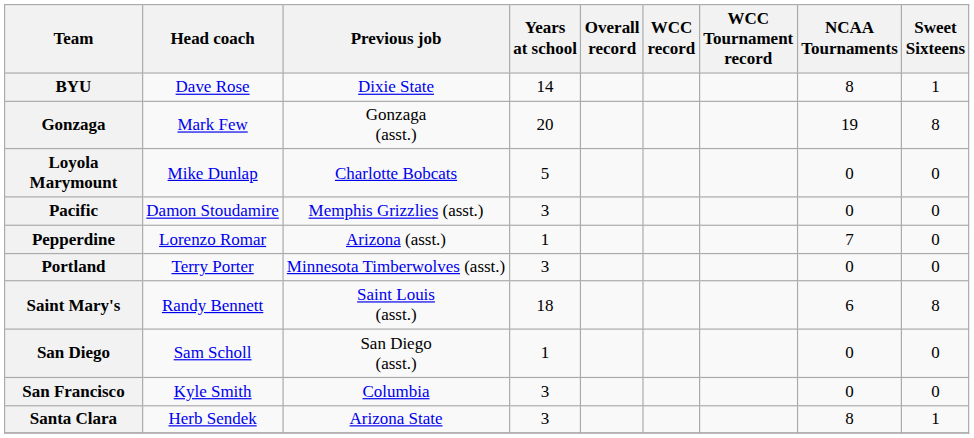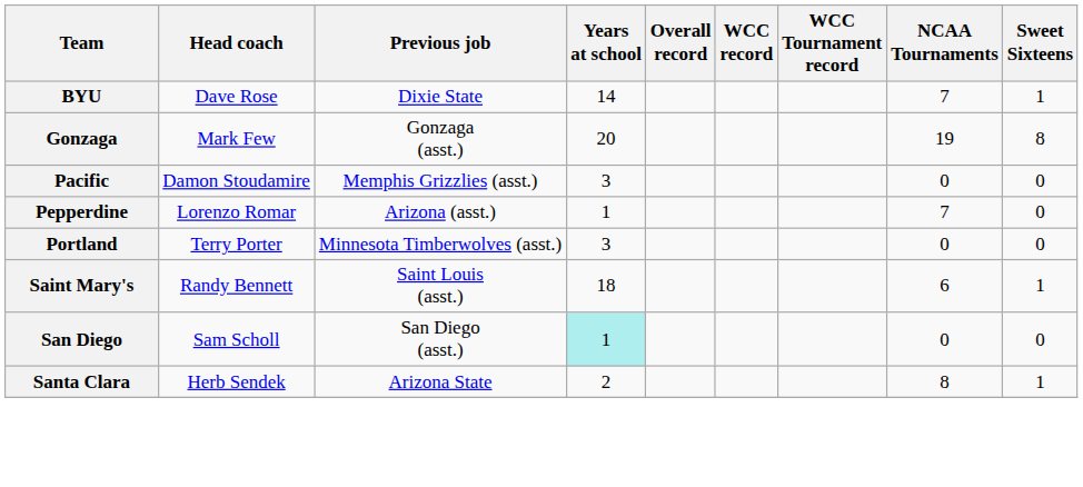BYU | NCAA Tournaments: 8 -> 7
- row: Loyola Marymount | Mike Dunlap | Charlotte Bobcats | 5 | 0 | 0
Saint Mary's | Sweet Sixteens: 8 -> 1
San Diego | Years at school: no background -> paleturquoise background
- row: San Francisco | Kyle Smith | Columbia | 3 | 0 | 0
Santa Clara | Years at school: 3 -> 2
